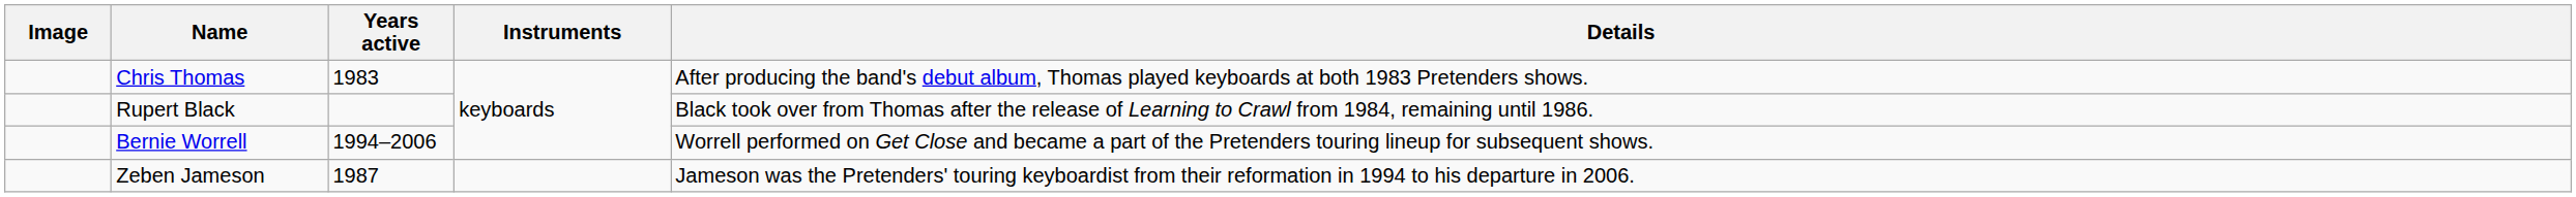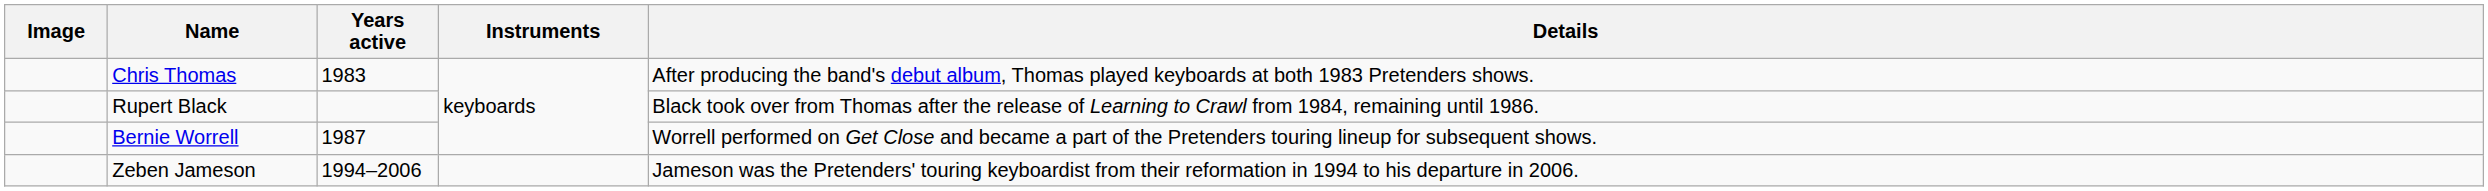Bernie Worrell | Years active: 1994–2006 -> 1987
Zeben Jameson | Years active: 1987 -> 1994–2006
